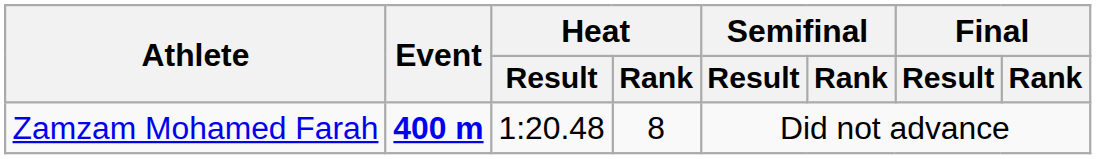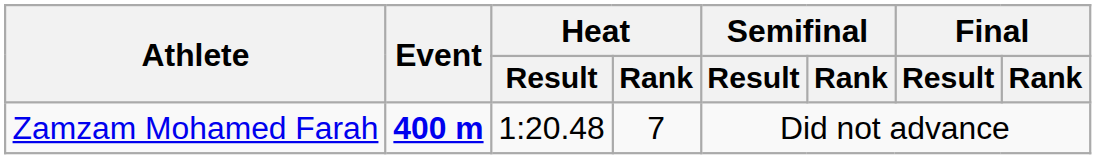Zamzam Mohamed Farah | Heat / Rank: 8 -> 7
